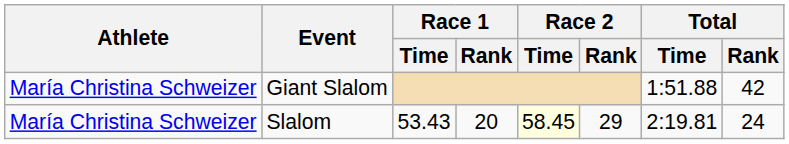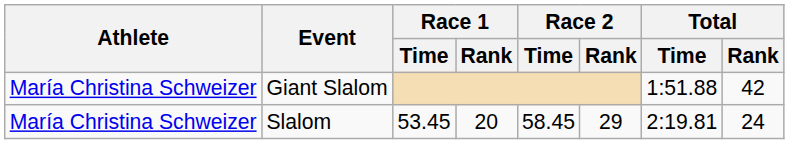Slalom | Race 1 / Time: 53.43 -> 53.45
Slalom | Race 2 / Time: lightyellow background -> no background
